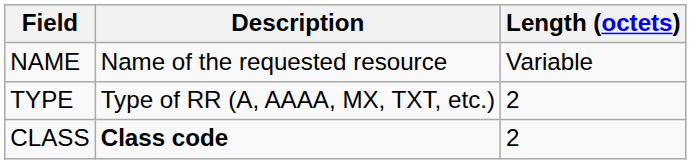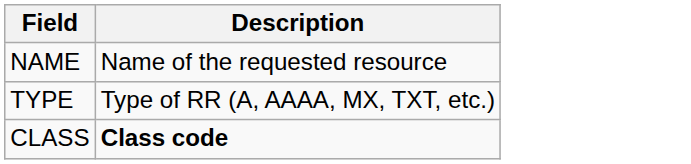- column: Length (octets) | Variable | 2 | 2
